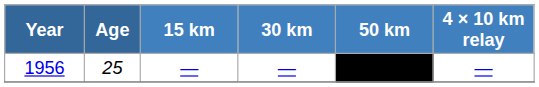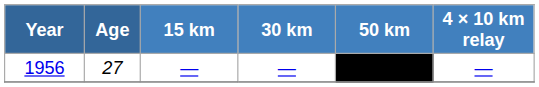1956 | Age: 25 -> 27
